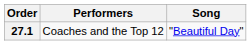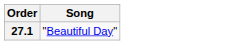- column: Performers | Coaches and the Top 12
